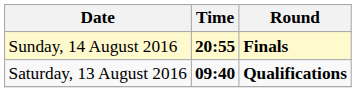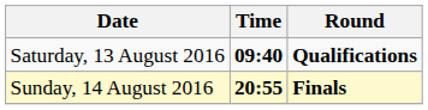rows swapped: Saturday, 13 August 2016 <-> Sunday, 14 August 2016
